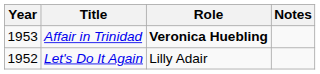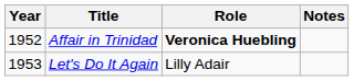Affair in Trinidad | Year: 1953 -> 1952
Let's Do It Again | Year: 1952 -> 1953
